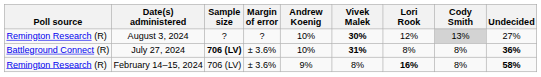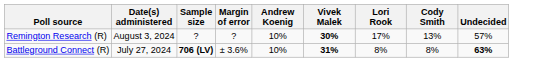August 3, 2024 | Lori Rook: 12% -> 17%
August 3, 2024 | Cody Smith: lightgrey background -> no background
August 3, 2024 | Undecided: 27% -> 57%
July 27, 2024 | Undecided: 36% -> 63%
- row: Remington Research (R) | February 14–15, 2024 | 706 (LV) | ± 3.6% | 9% | 8% | 16% | 8% | 58%
